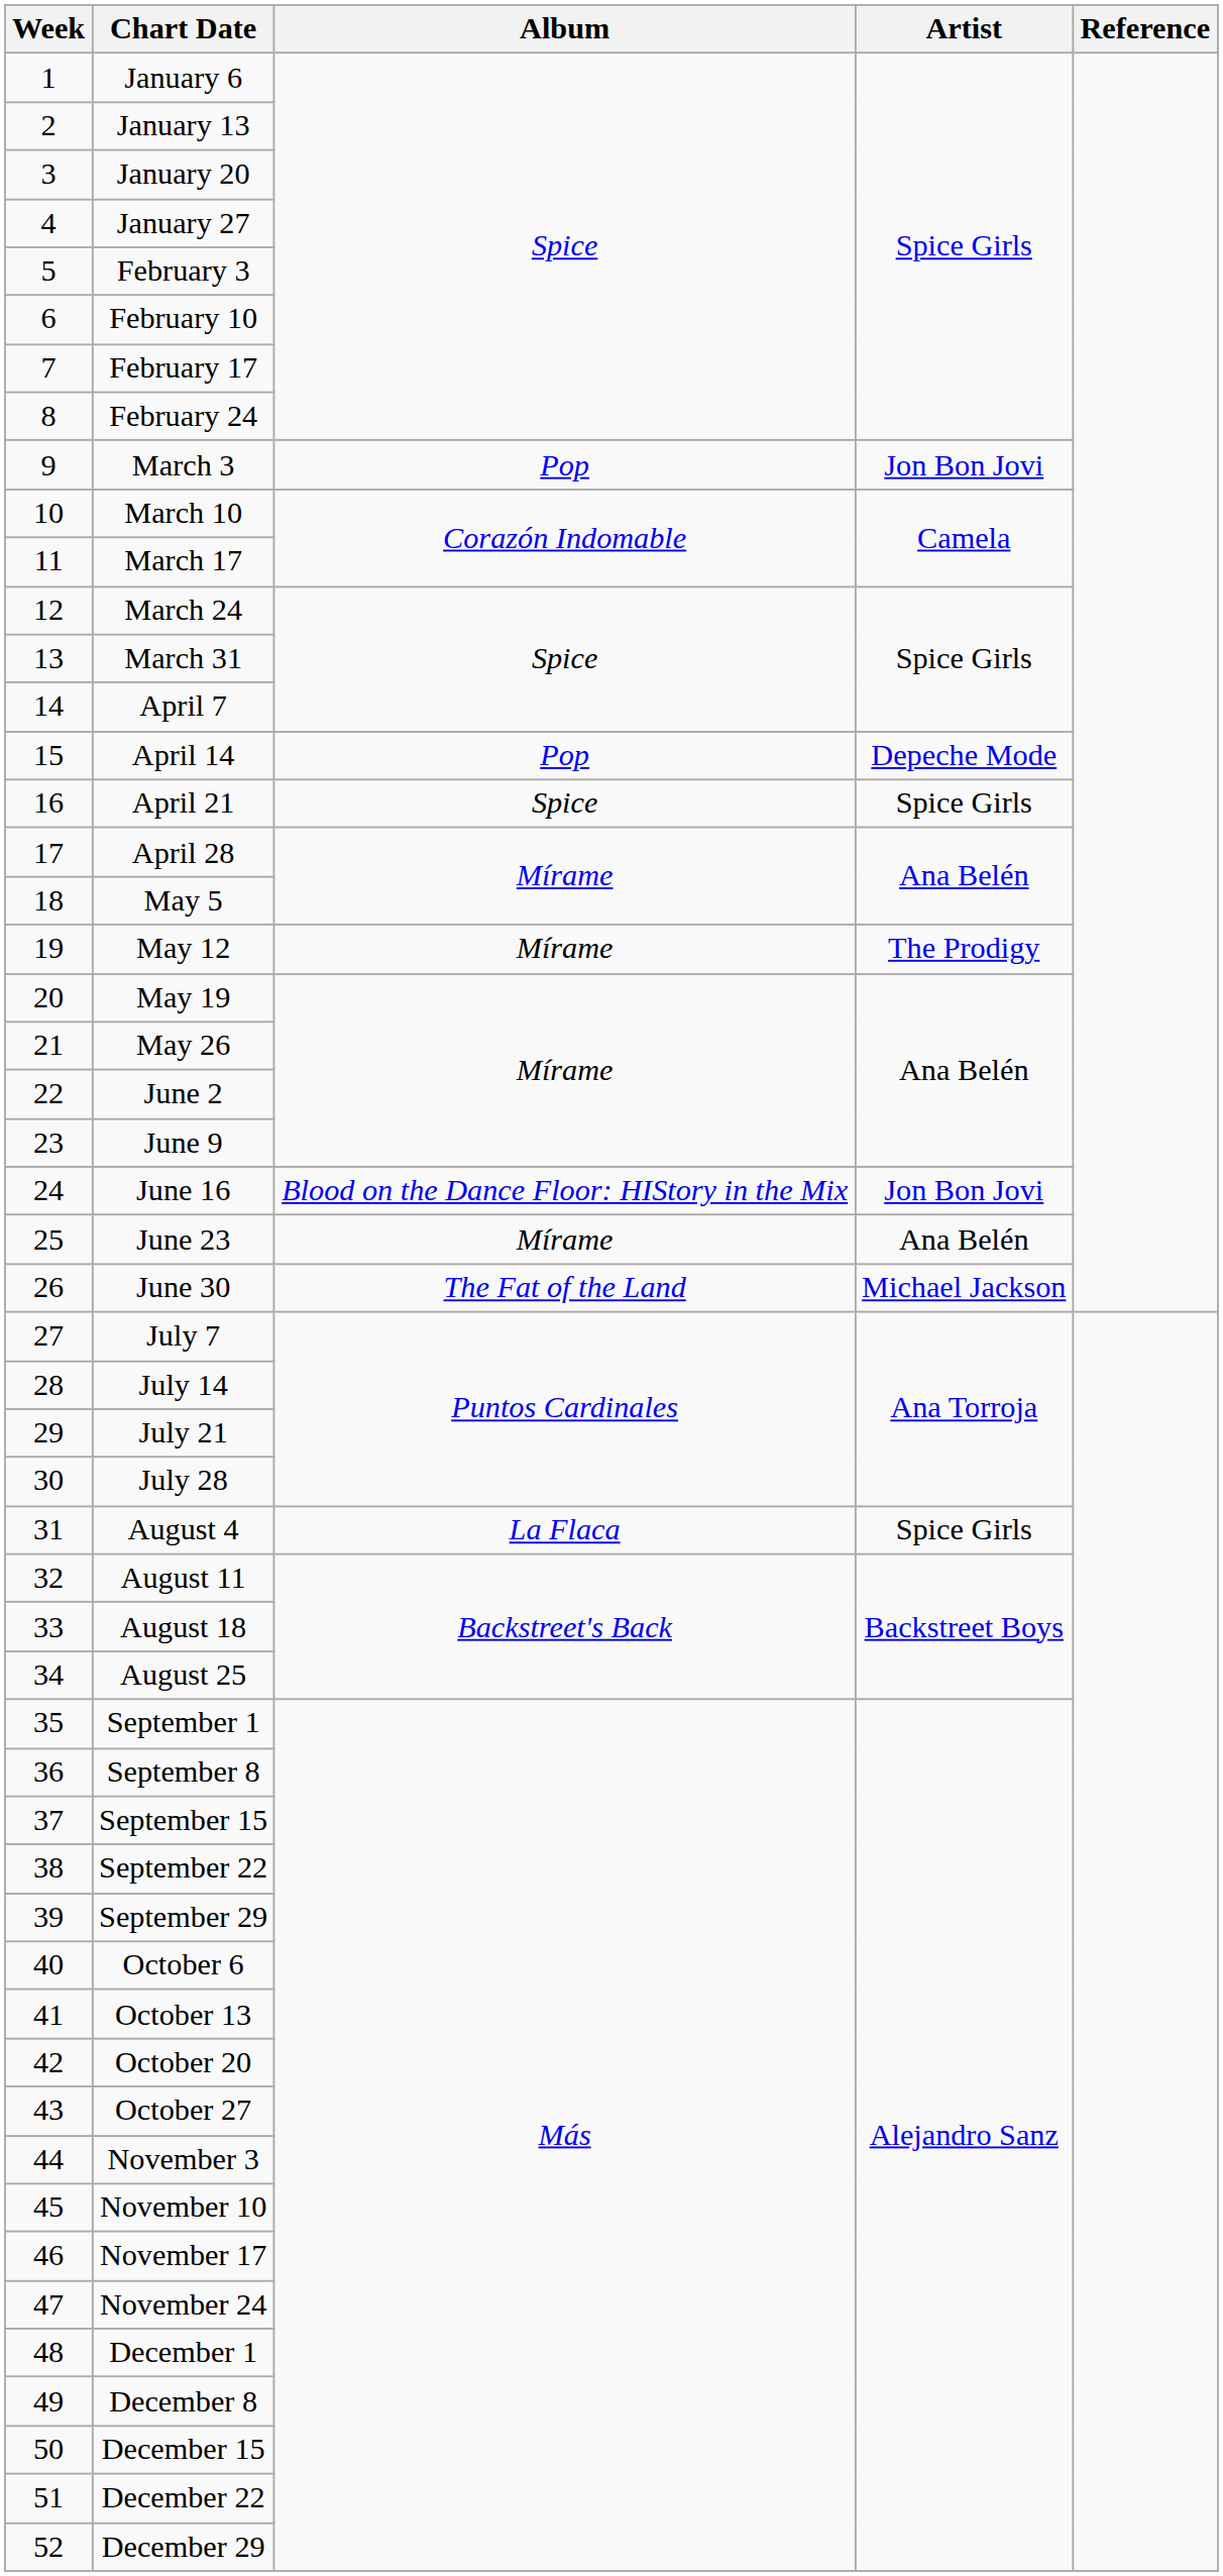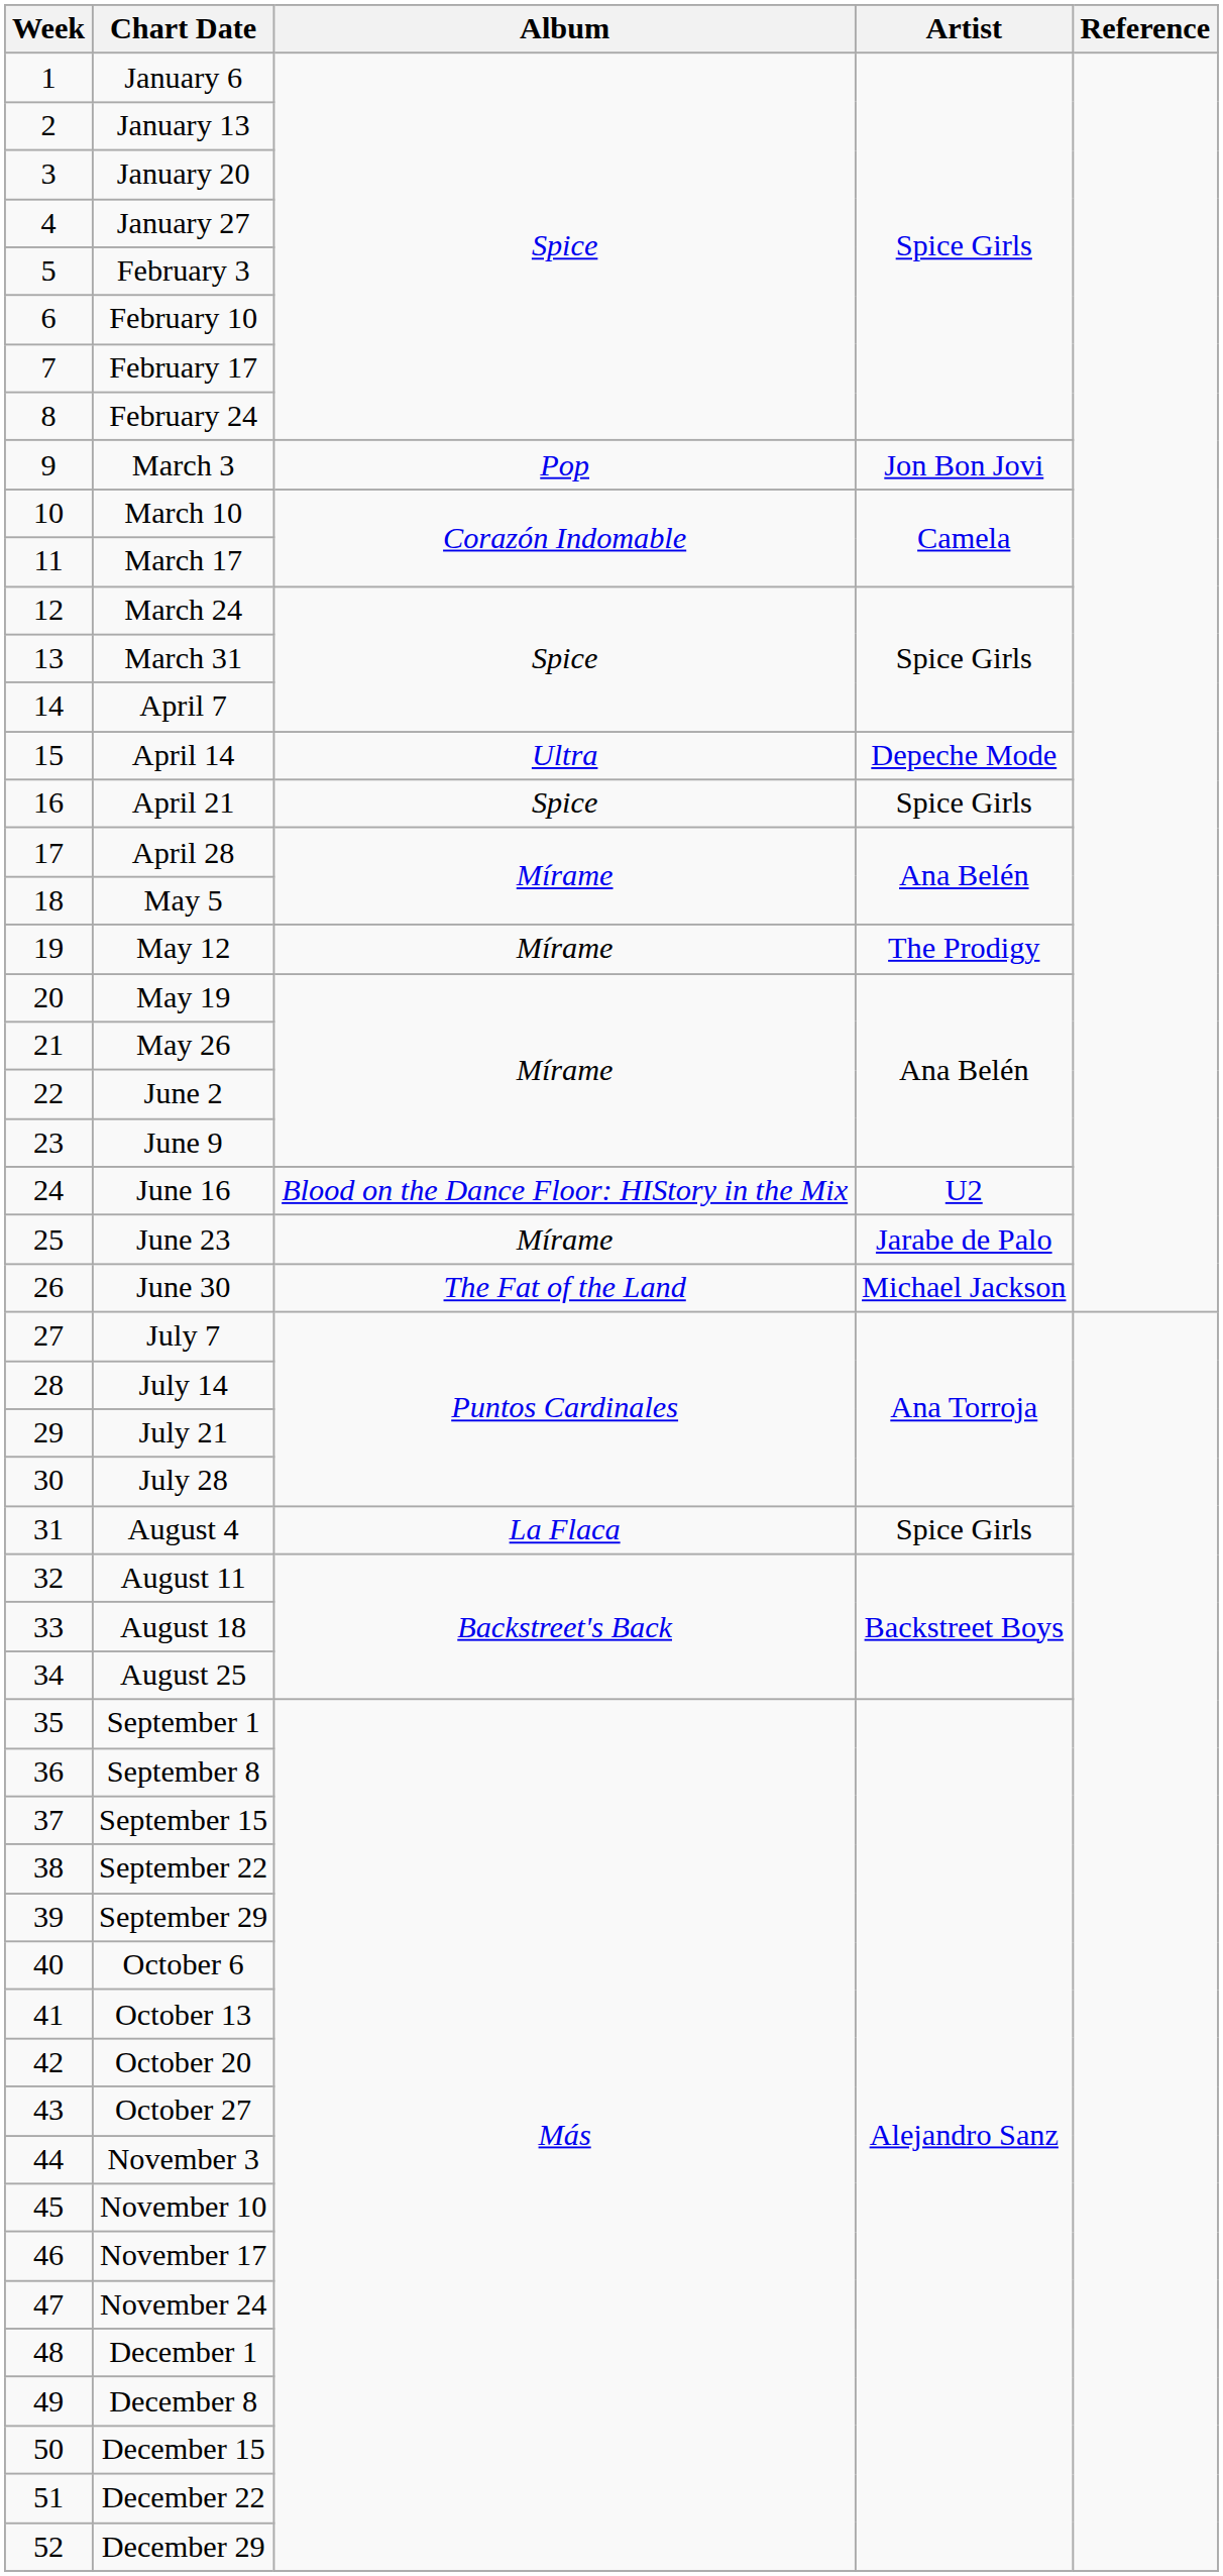April 14 | Album: Pop -> Ultra
June 16 | Artist: Jon Bon Jovi -> U2
June 23 | Artist: Ana Belén -> Jarabe de Palo
